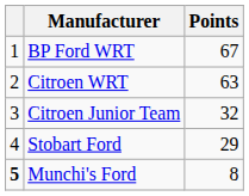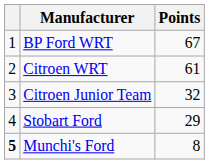Citroen WRT | Points: 63 -> 61
